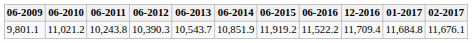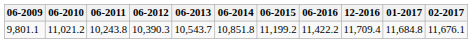9,801.1 | 06-2014: 10,851.9 -> 10,851.8
9,801.1 | 06-2015: 11,919.2 -> 11,199.2
9,801.1 | 06-2016: 11,522.2 -> 11,422.2
